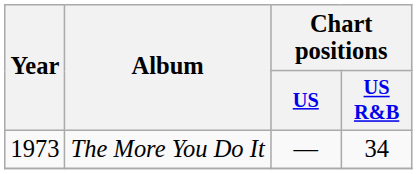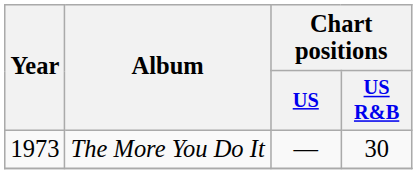The More You Do It | Chart positions / US R&B: 34 -> 30
